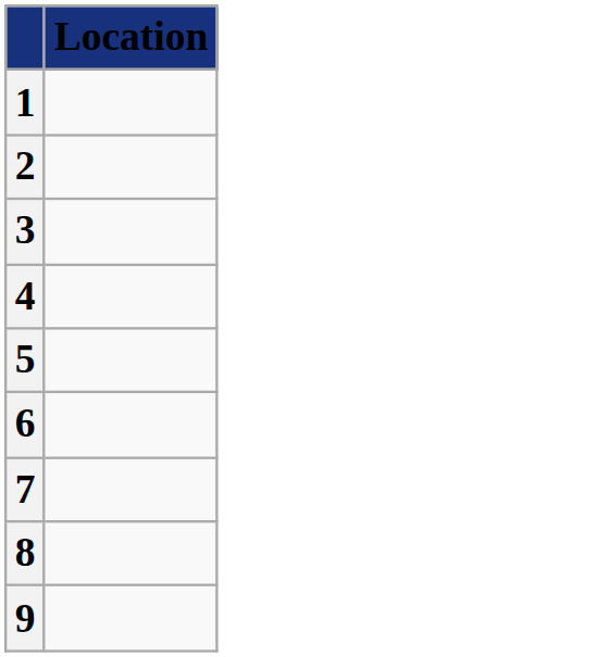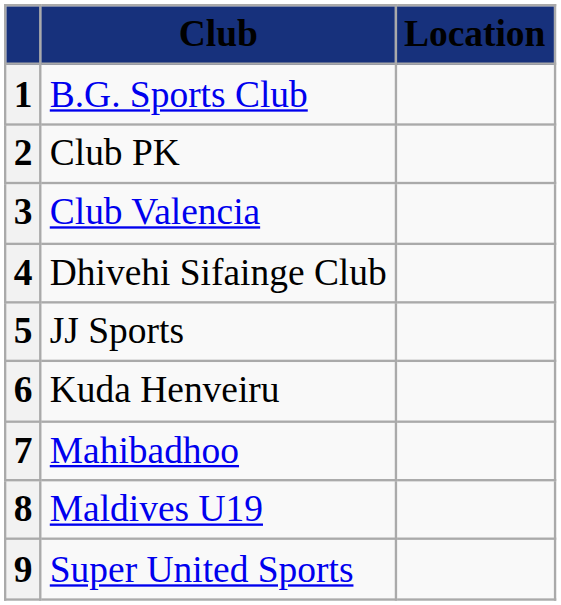+ column: Club | B.G. Sports Club | Club PK | Club Valencia | Dhivehi Sifainge Club | JJ Sports | Kuda Henveiru | Mahibadhoo | Maldives U19 | Super United Sports
